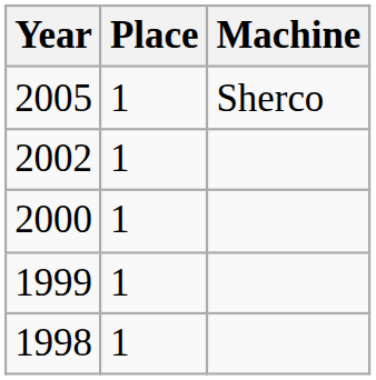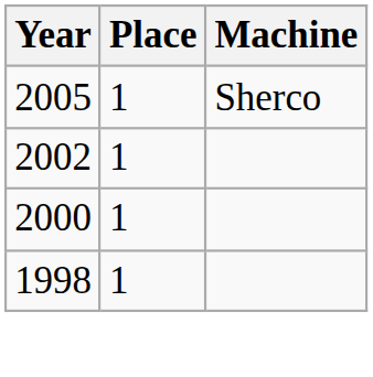- row: 1999 | 1
